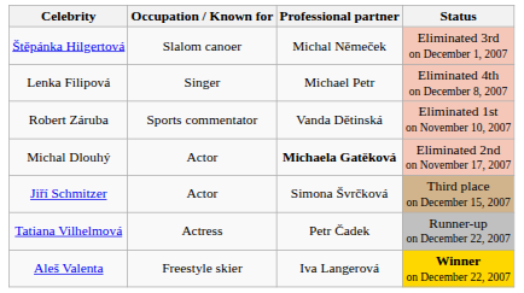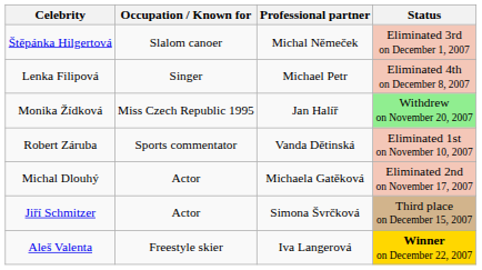+ row: Monika Žídková | Miss Czech Republic 1995 | Jan Halíř | Withdrew on November 20, 2007
Michal Dlouhý | Professional partner: bold -> normal
- row: Tatiana Vilhelmová | Actress | Petr Čadek | Runner-up on December 22, 2007
